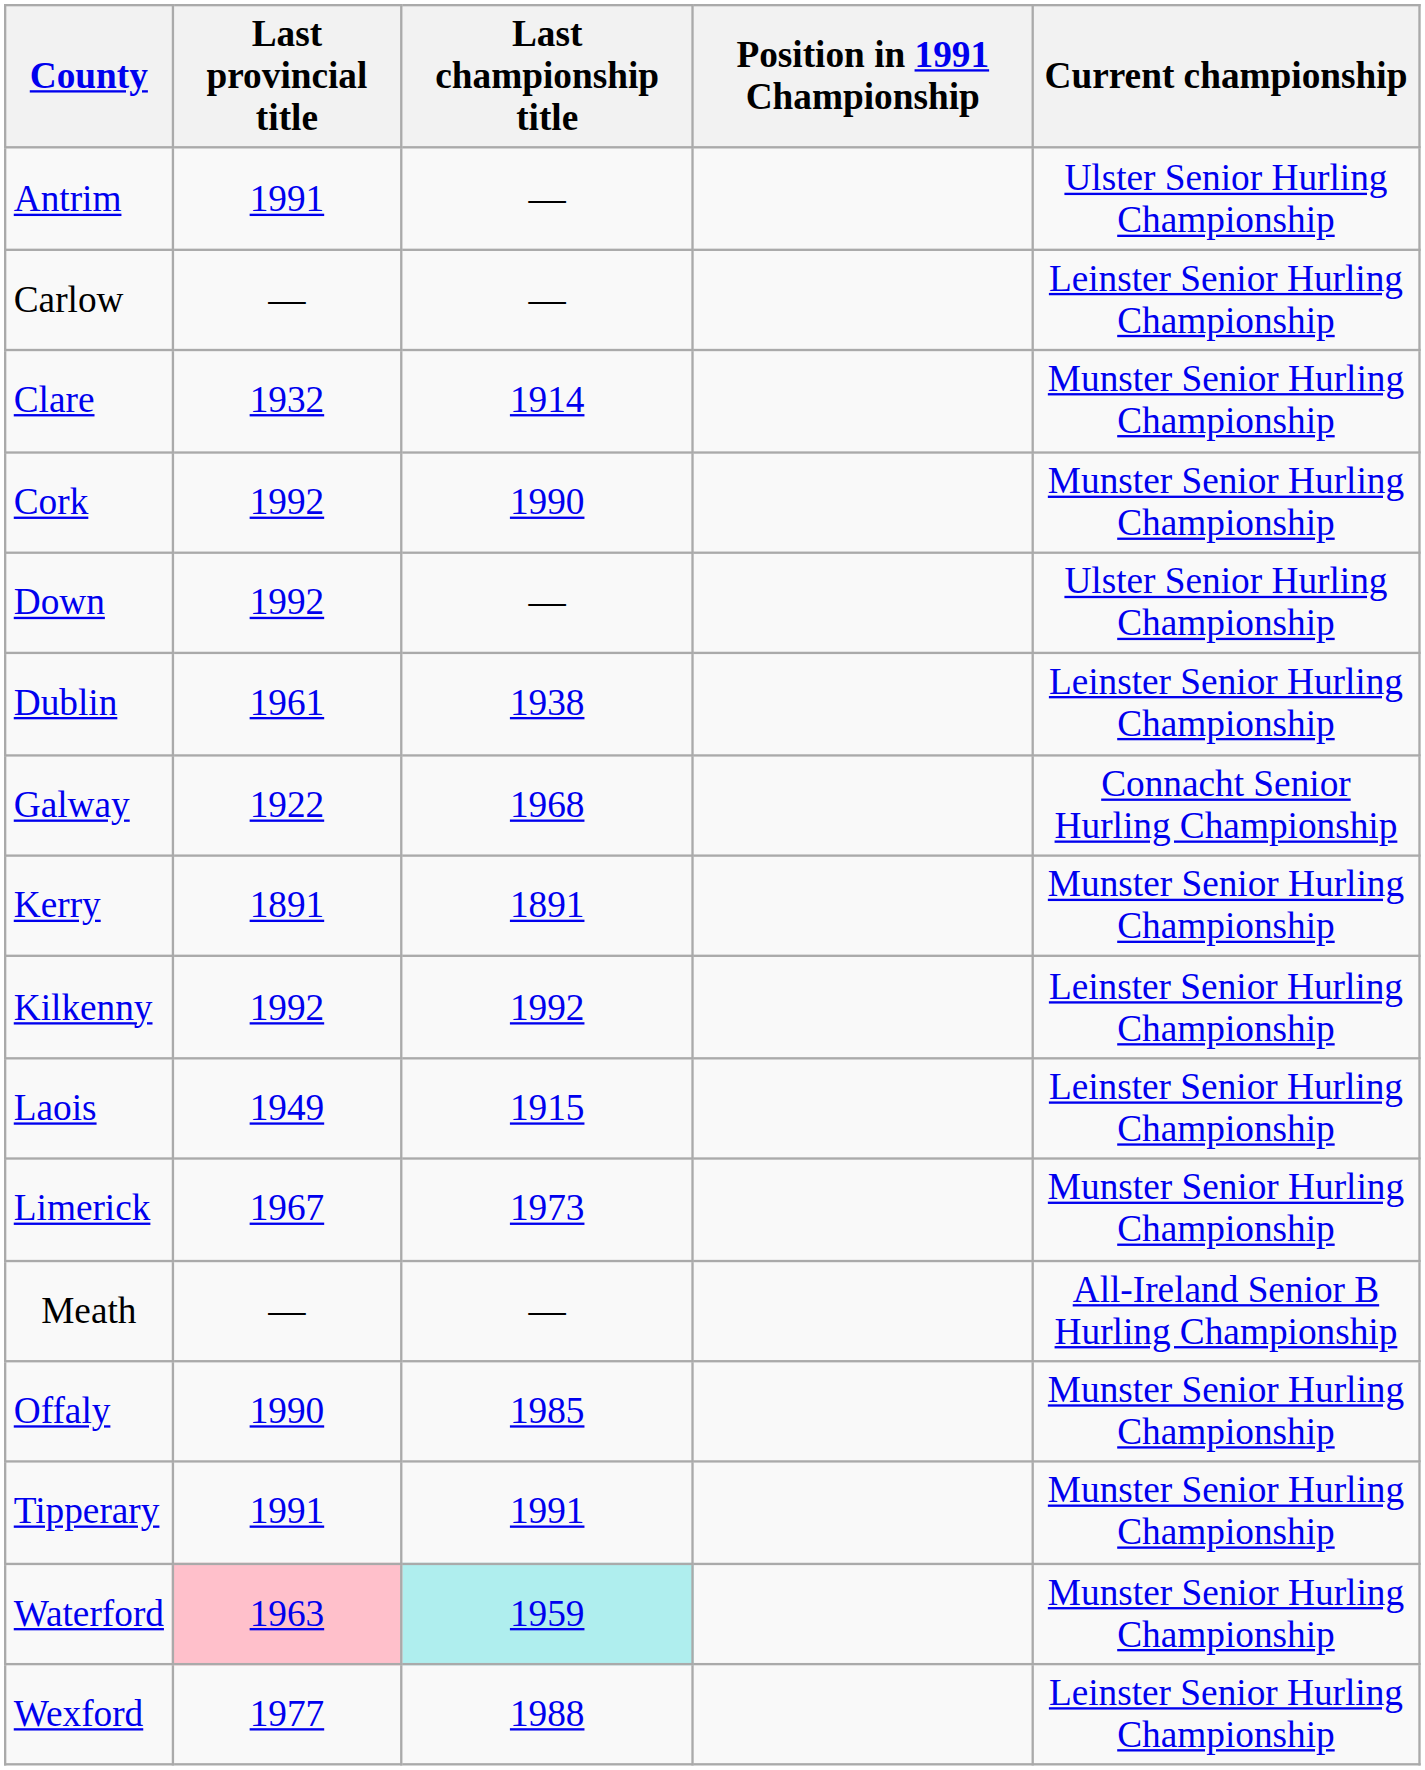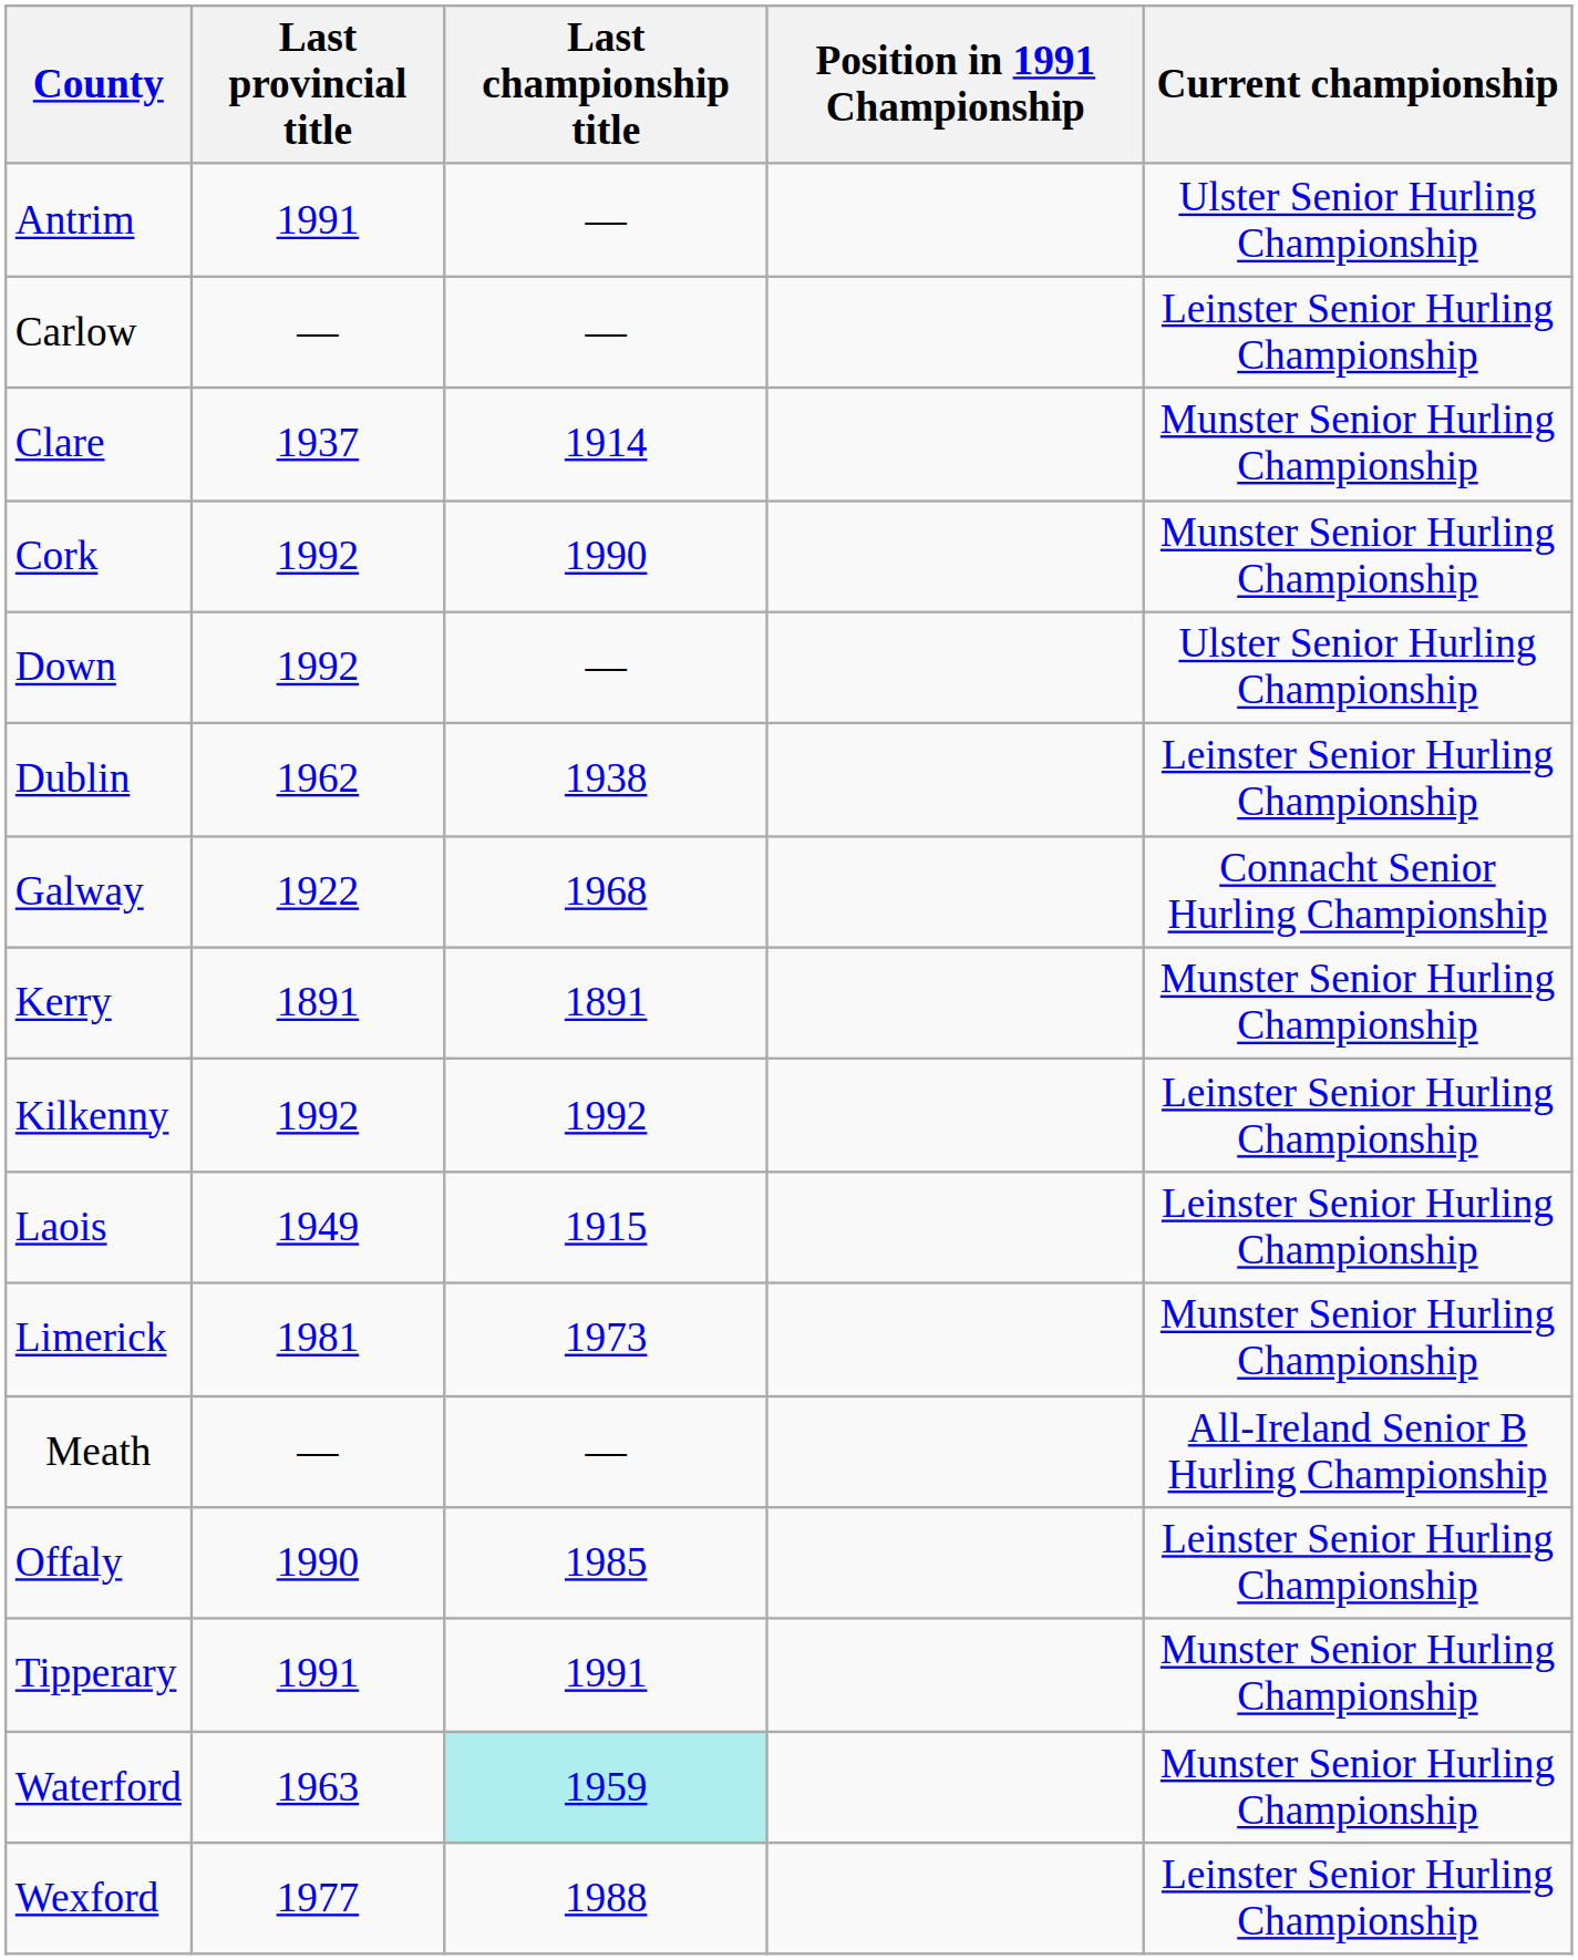Clare | Last provincial title: 1932 -> 1937
Dublin | Last provincial title: 1961 -> 1962
Limerick | Last provincial title: 1967 -> 1981
Offaly | Current championship: Munster Senior Hurling Championship -> Leinster Senior Hurling Championship
Waterford | Last provincial title: pink background -> no background
